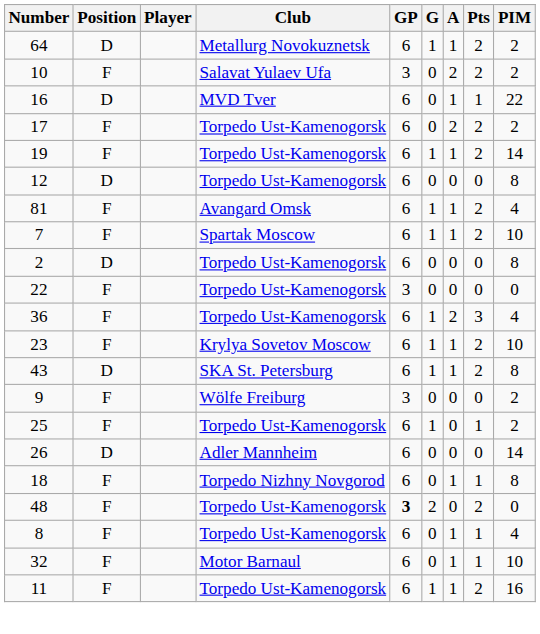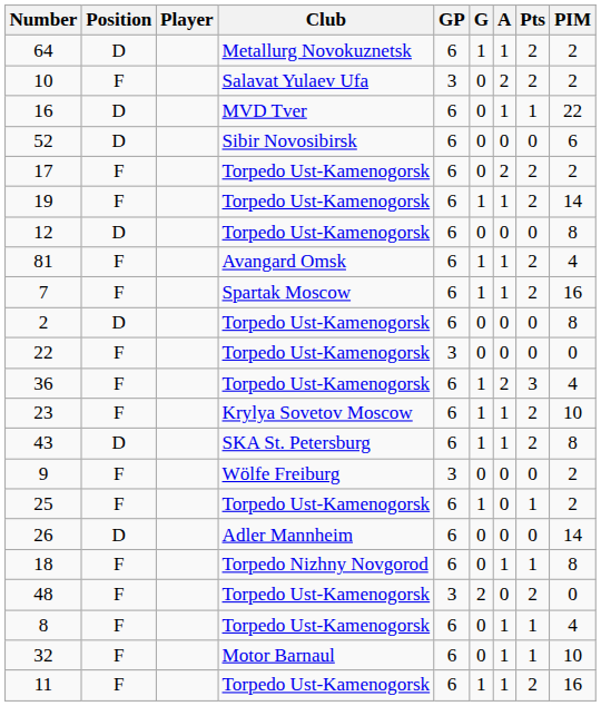+ row: 52 | D | Sibir Novosibirsk | 6 | 0 | 0 | 0 | 6
7 | PIM: 10 -> 16
48 | GP: bold -> normal
